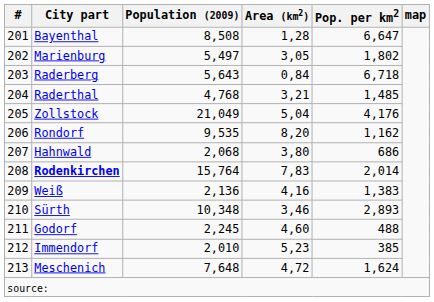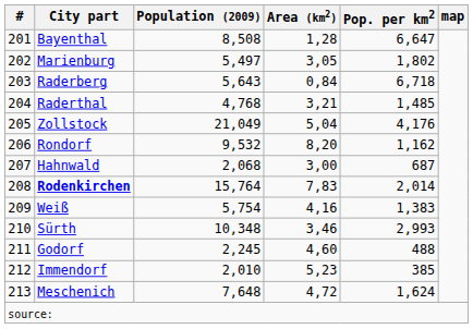Rondorf | Population (2009): 9,535 -> 9,532
Hahnwald | Area (km2): 3,80 -> 3,00
Hahnwald | Pop. per km2: 686 -> 687
Weiß | Population (2009): 2,136 -> 5,754
Sürth | Pop. per km2: 2,893 -> 2,993
